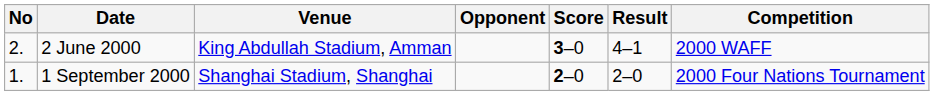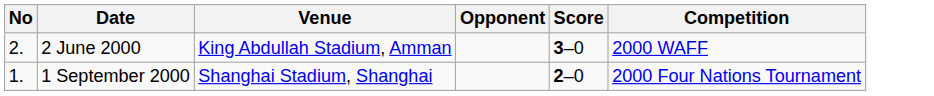- column: Result | 4–1 | 2–0
